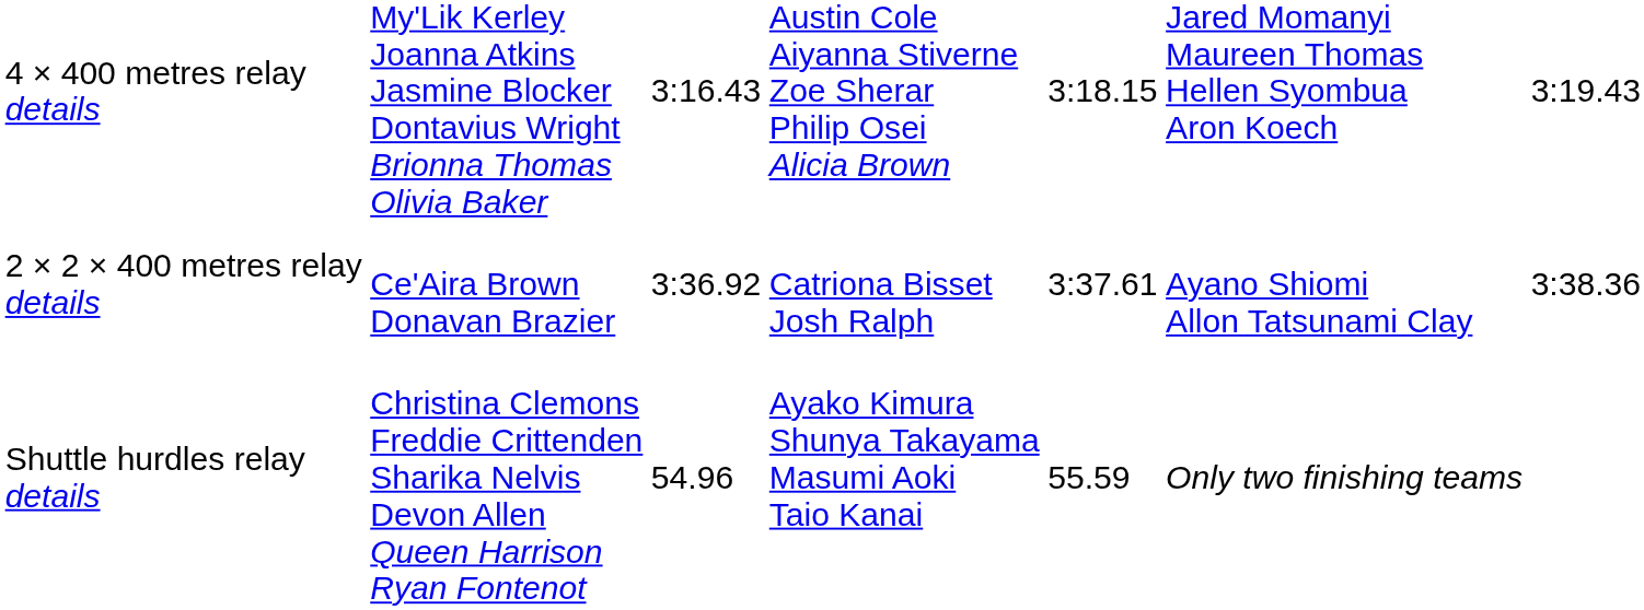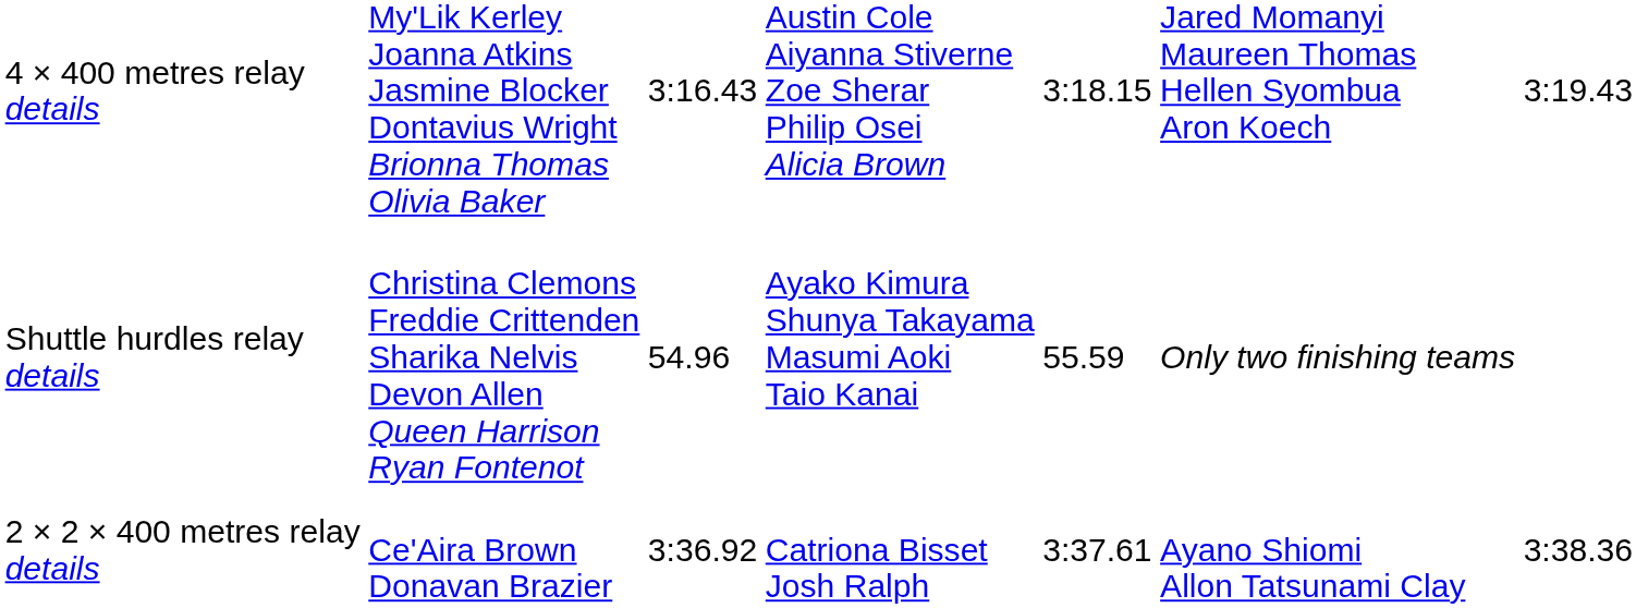rows swapped: 2 × 2 × 400 metres relay details <-> Shuttle hurdles relay details
